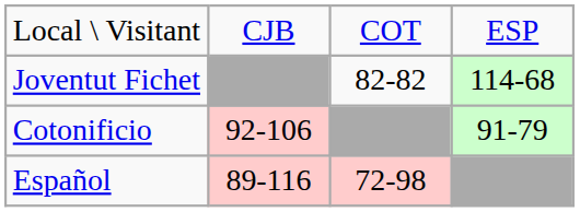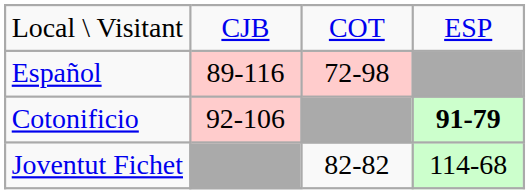rows swapped: Joventut Fichet <-> Español
Cotonificio | column 4: normal -> bold
